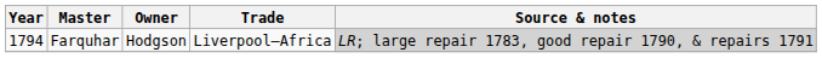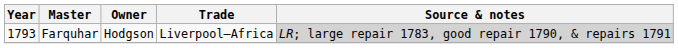Farquhar | Year: 1794 -> 1793
